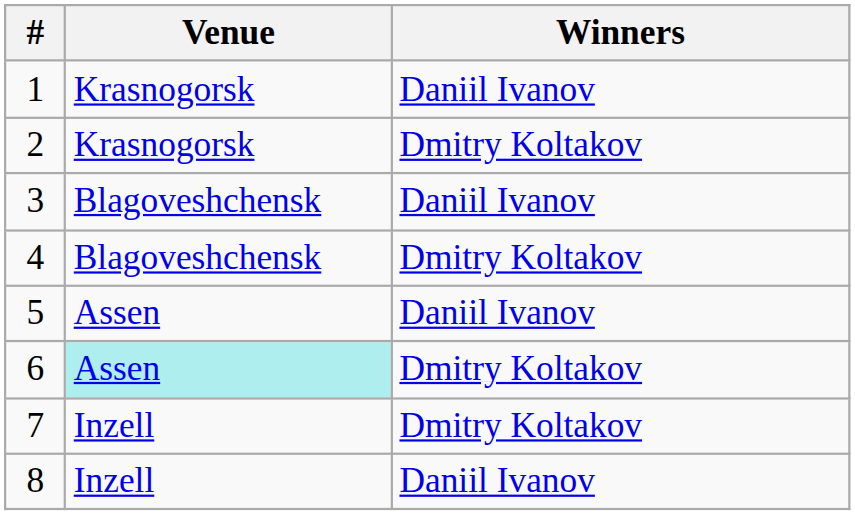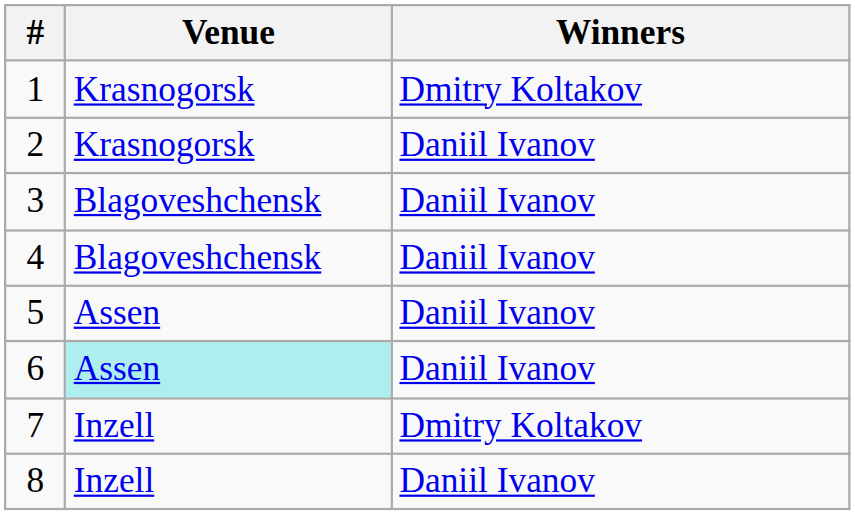1 | Winners: Daniil Ivanov -> Dmitry Koltakov
2 | Winners: Dmitry Koltakov -> Daniil Ivanov
4 | Winners: Dmitry Koltakov -> Daniil Ivanov
6 | Winners: Dmitry Koltakov -> Daniil Ivanov
